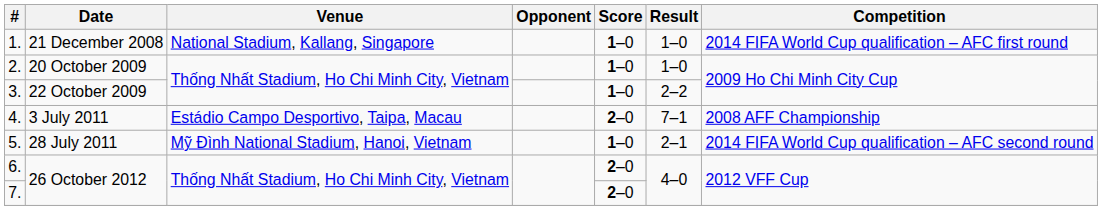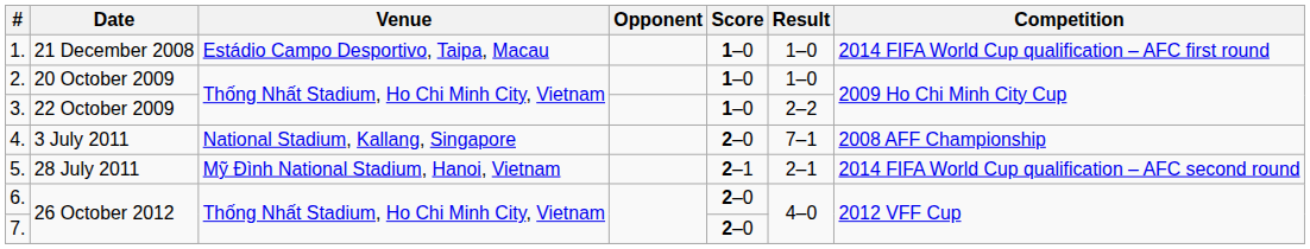1. | Venue: National Stadium, Kallang, Singapore -> Estádio Campo Desportivo, Taipa, Macau
4. | Venue: Estádio Campo Desportivo, Taipa, Macau -> National Stadium, Kallang, Singapore
5. | Score: 1–0 -> 2–1
